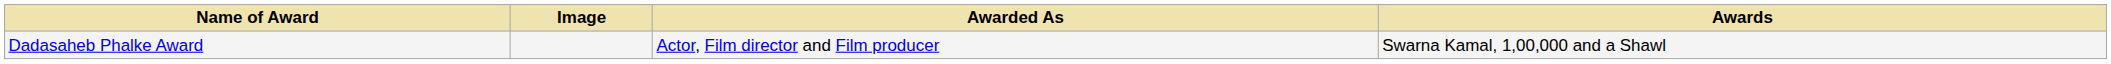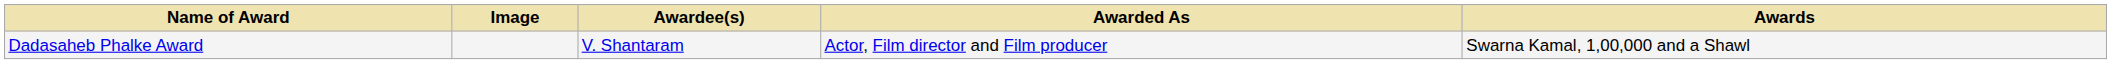+ column: Awardee(s) | V. Shantaram
